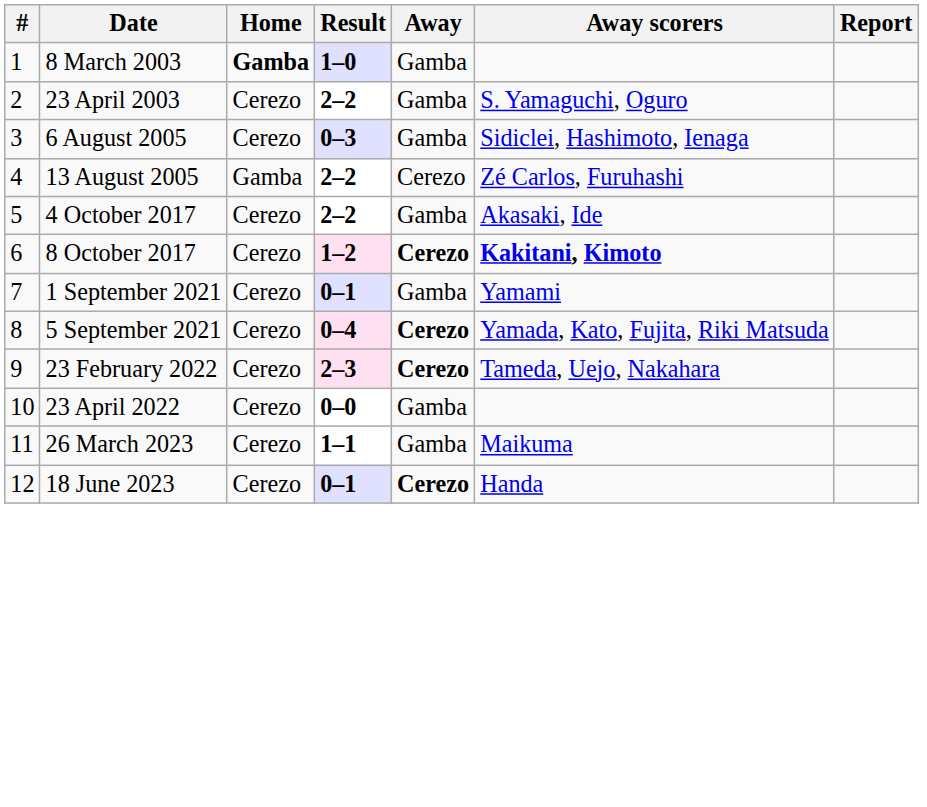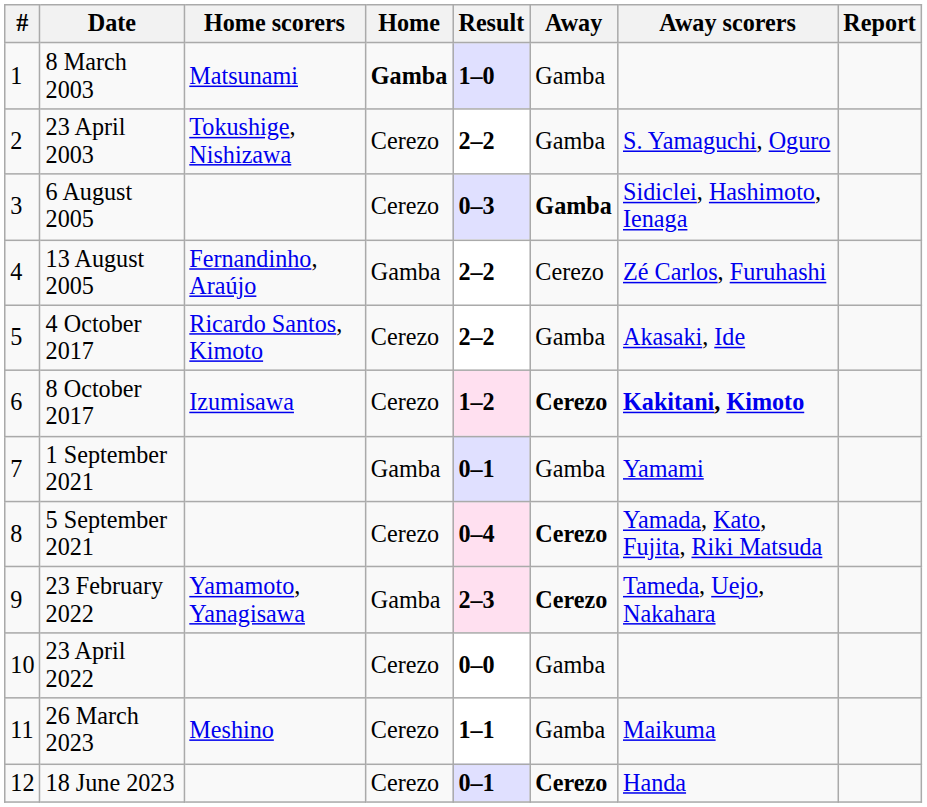+ column: Home scorers | Matsunami | Tokushige, Nishizawa | Fernandinho, Araújo | Ricardo Santos, Kimoto | Izumisawa | Yamamoto, Yanagisawa | Meshino
6 August 2005 | Away: normal -> bold
1 September 2021 | Home: Cerezo -> Gamba
23 February 2022 | Home: Cerezo -> Gamba
